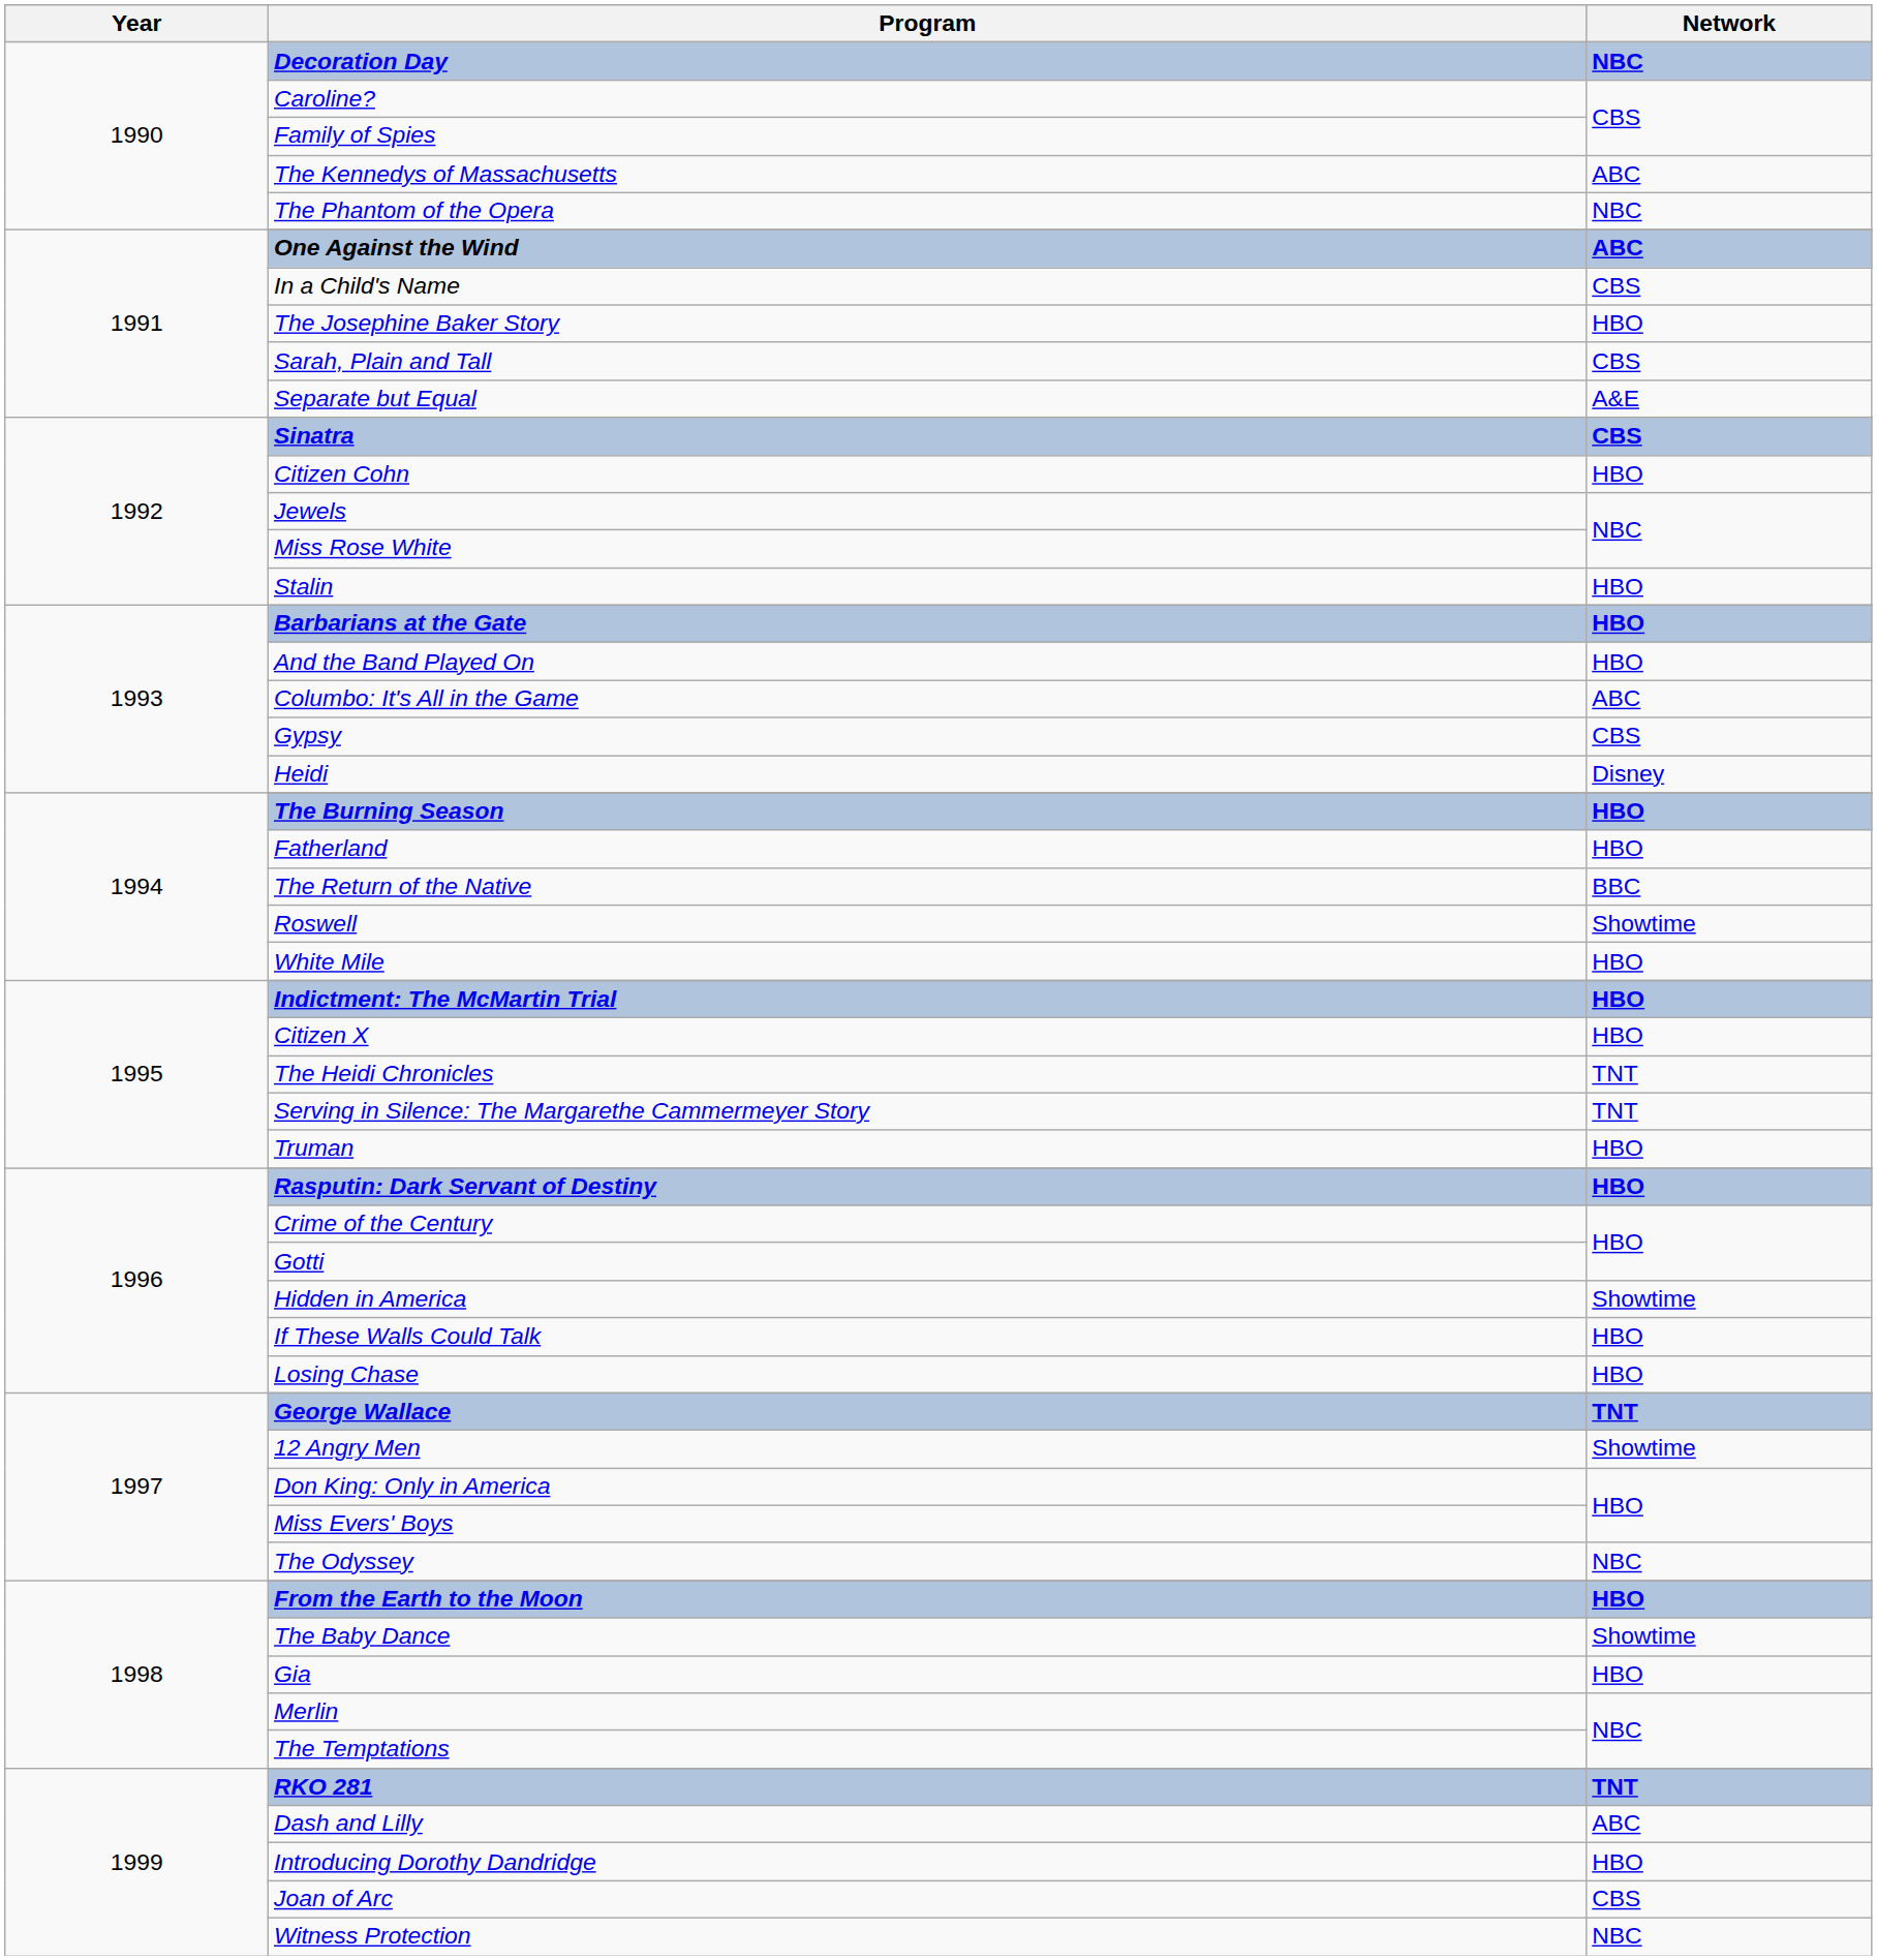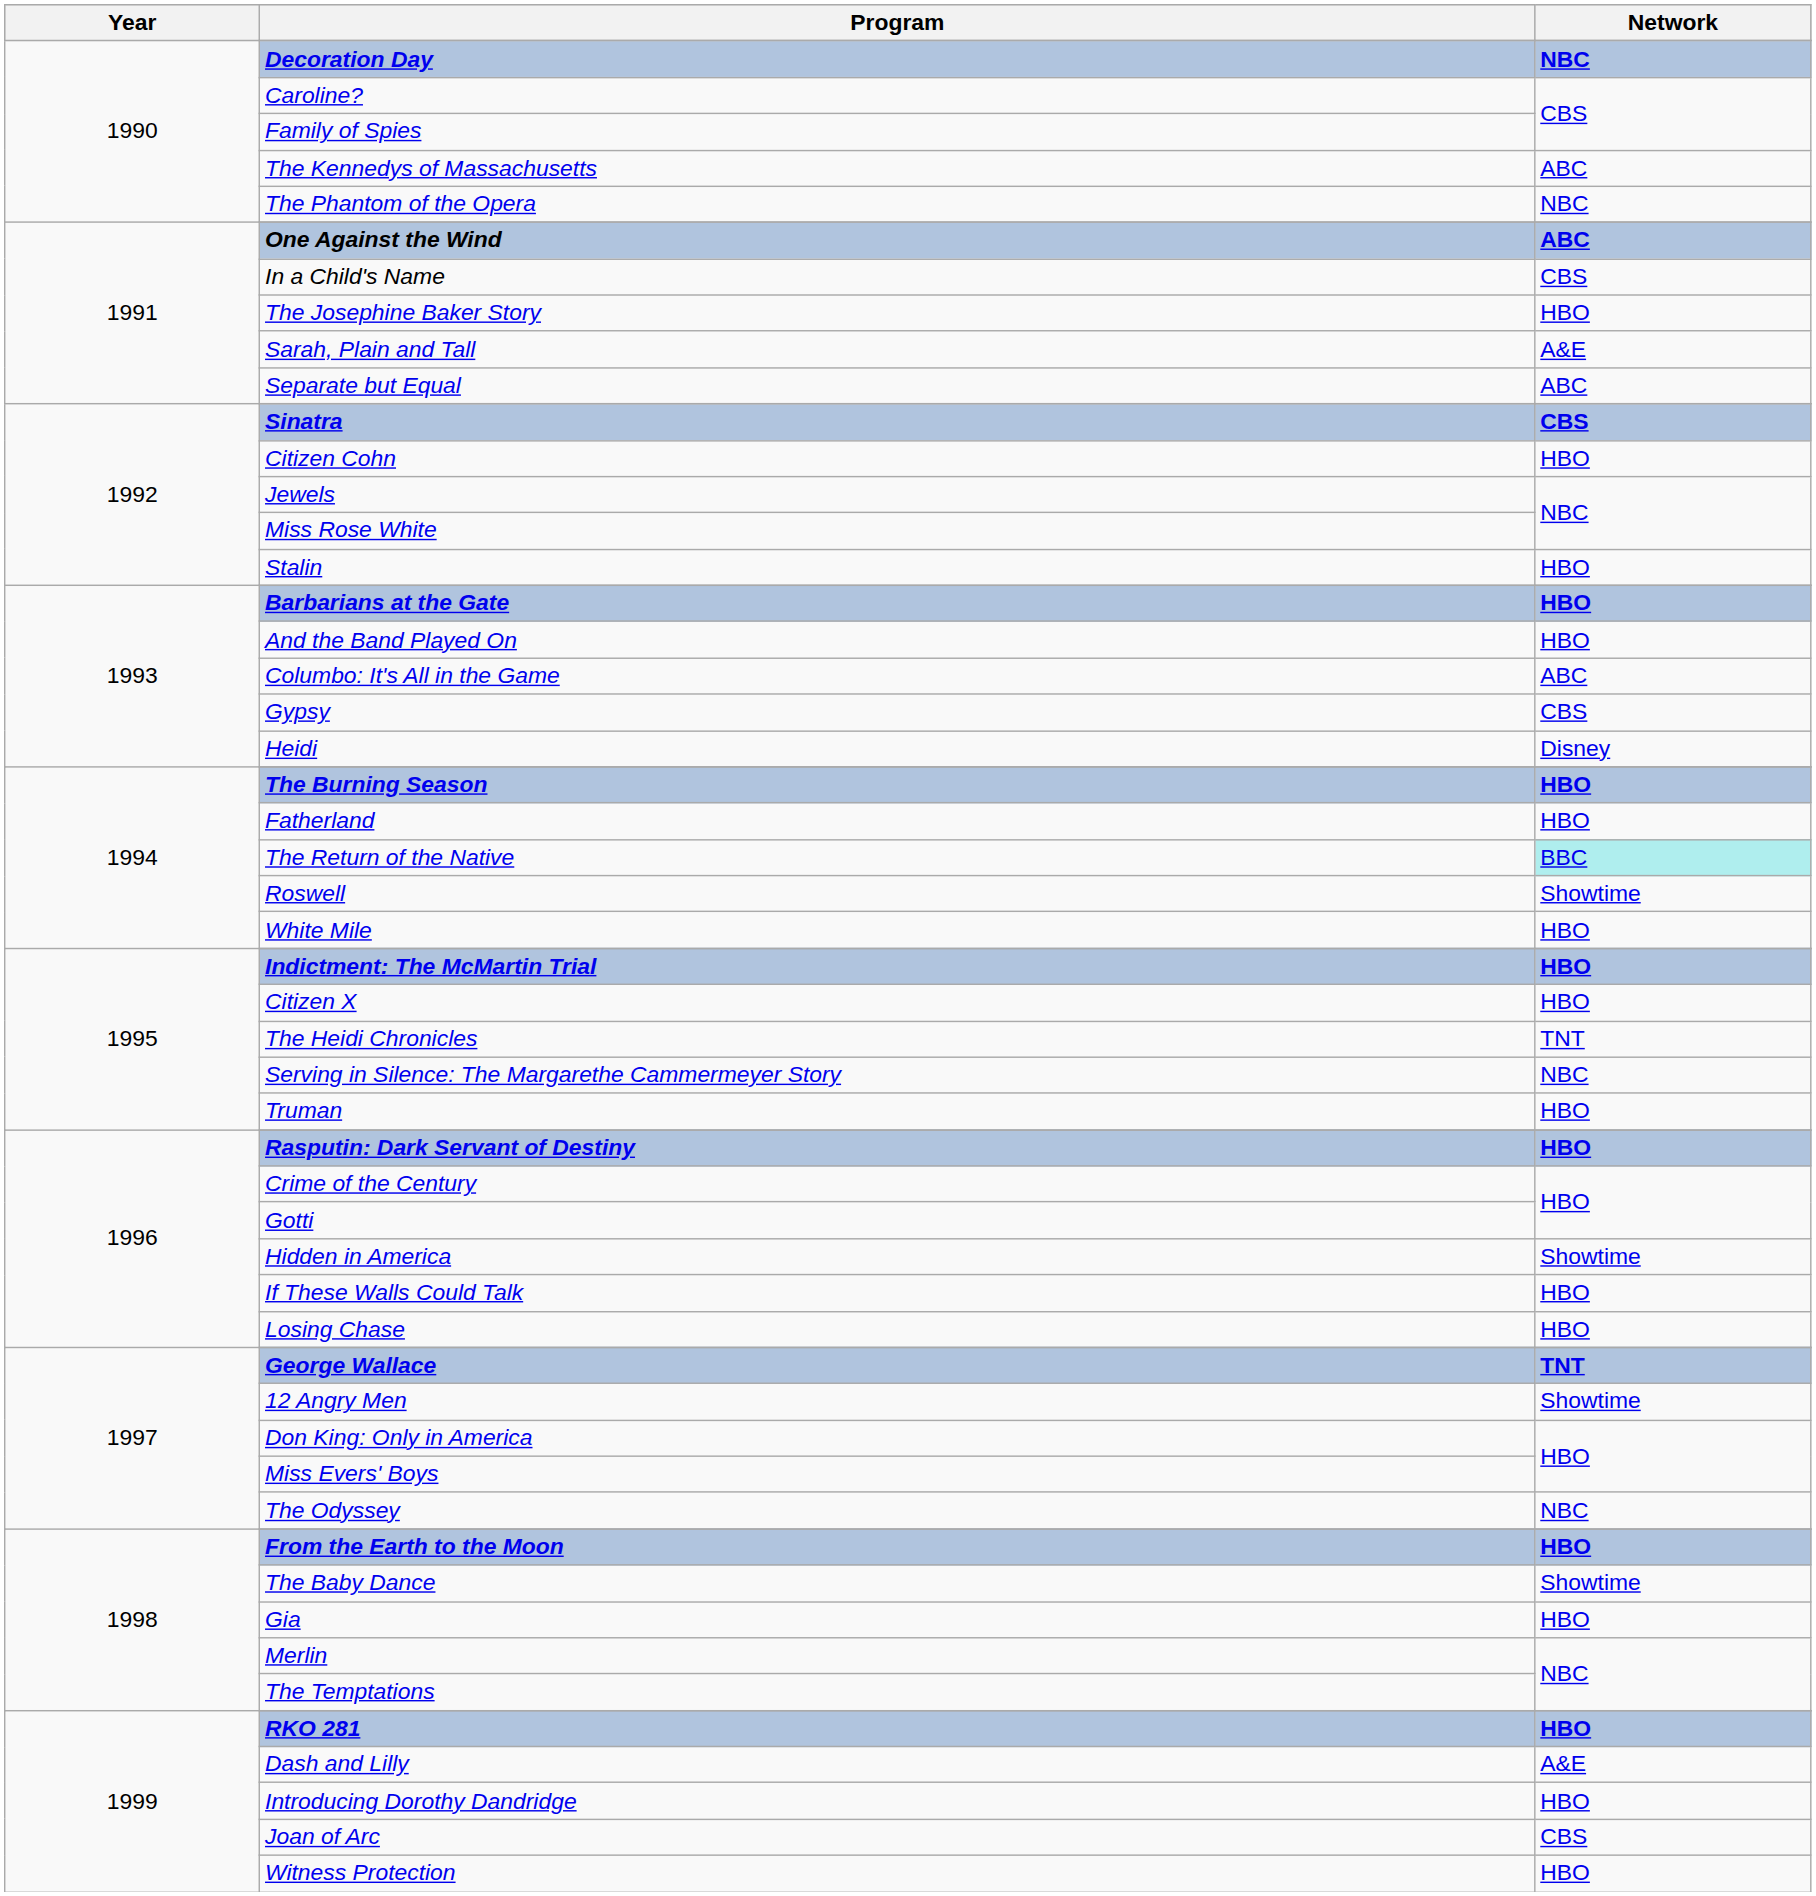Sarah, Plain and Tall | Network: CBS -> A&E
Separate but Equal | Network: A&E -> ABC
The Return of the Native | Network: no background -> paleturquoise background
Serving in Silence: The Margarethe Cammermeyer Story | Network: TNT -> NBC
RKO 281 | Network: TNT -> HBO
Dash and Lilly | Network: ABC -> A&E
Witness Protection | Network: NBC -> HBO
